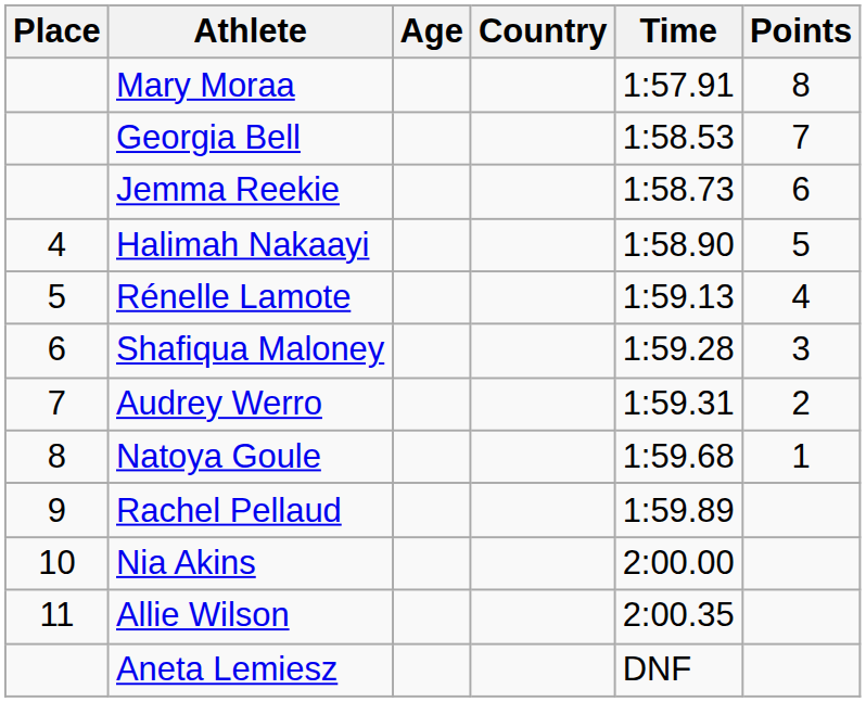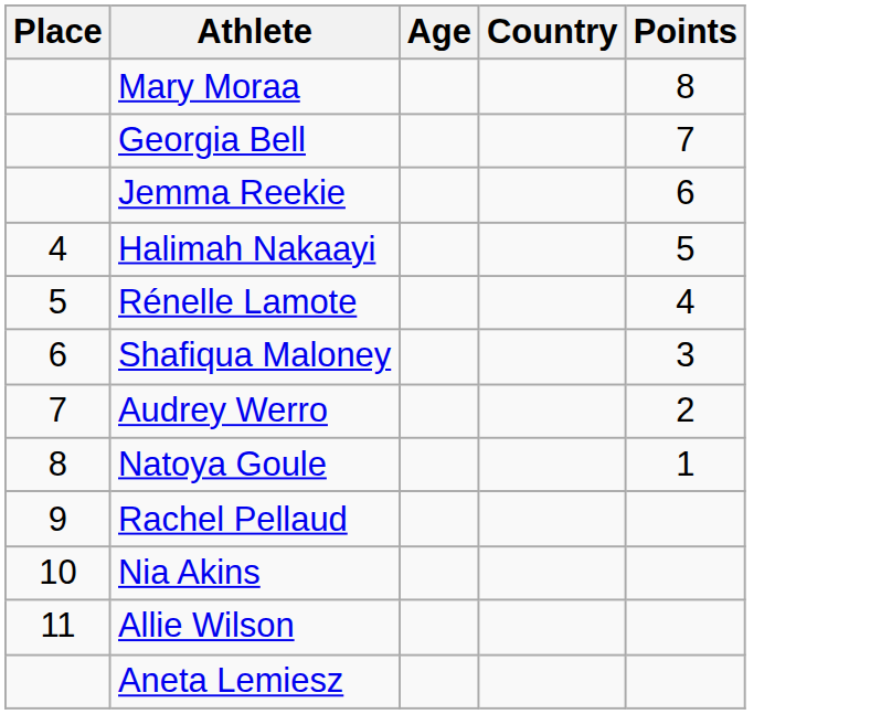- column: Time | 1:57.91 | 1:58.53 | 1:58.73 | 1:58.90 | 1:59.13 | 1:59.28 | 1:59.31 | 1:59.68 | 1:59.89 | 2:00.00 | 2:00.35 | DNF
